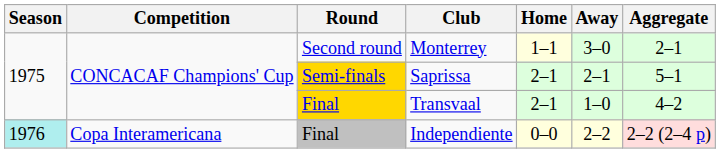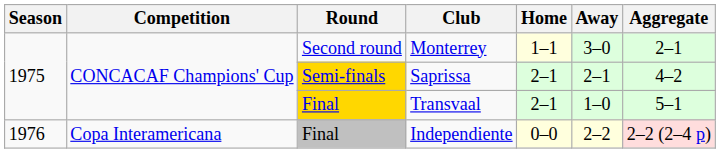Saprissa | Aggregate: 5–1 -> 4–2
Transvaal | Aggregate: 4–2 -> 5–1
Independiente | Season: paleturquoise background -> no background
